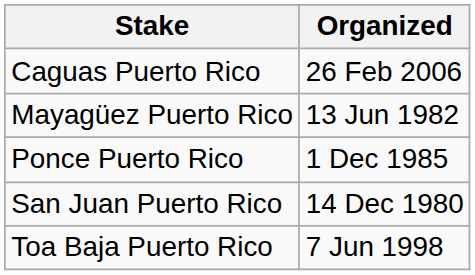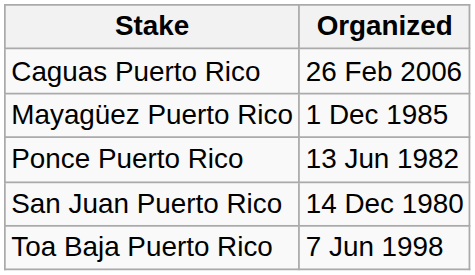Mayagüez Puerto Rico | Organized: 13 Jun 1982 -> 1 Dec 1985
Ponce Puerto Rico | Organized: 1 Dec 1985 -> 13 Jun 1982
